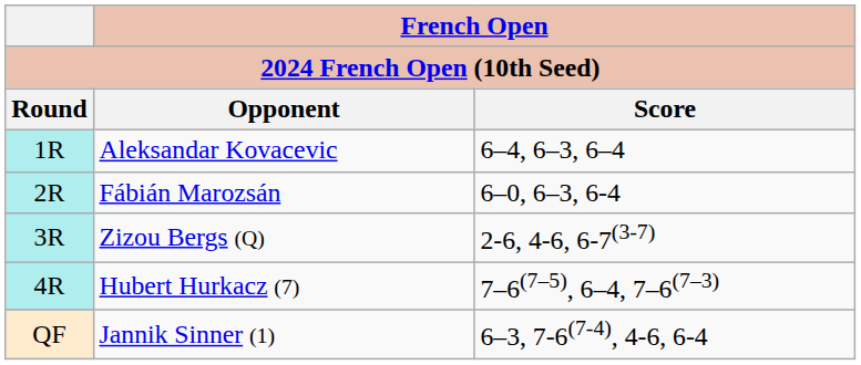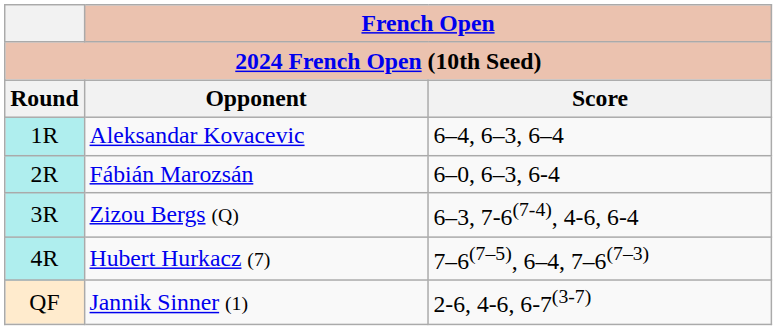Zizou Bergs (Q) | French Open / Score: 2-6, 4-6, 6-7(3-7) -> 6–3, 7-6(7-4), 4-6, 6-4
Jannik Sinner (1) | French Open / Score: 6–3, 7-6(7-4), 4-6, 6-4 -> 2-6, 4-6, 6-7(3-7)
